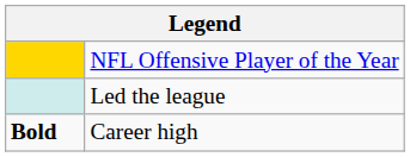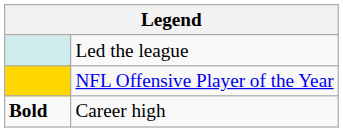rows swapped: NFL Offensive Player of the Year <-> Led the league
